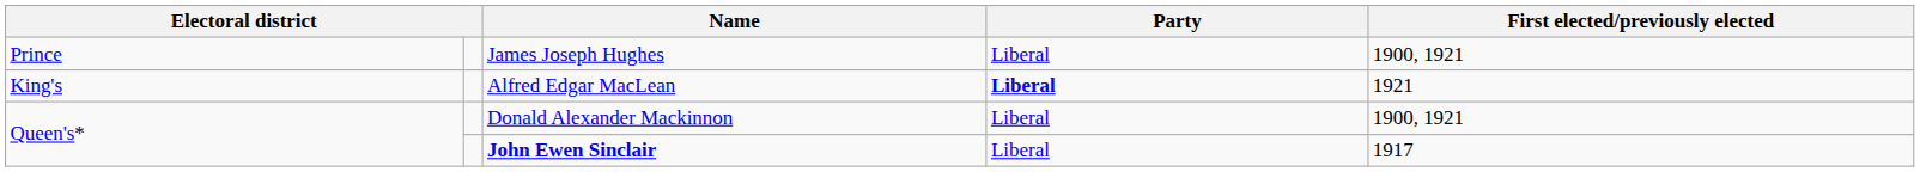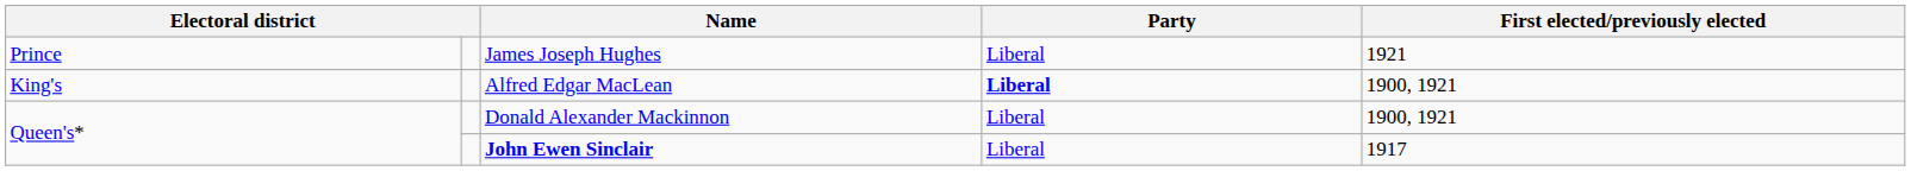James Joseph Hughes | First elected/previously elected: 1900, 1921 -> 1921
Alfred Edgar MacLean | First elected/previously elected: 1921 -> 1900, 1921
